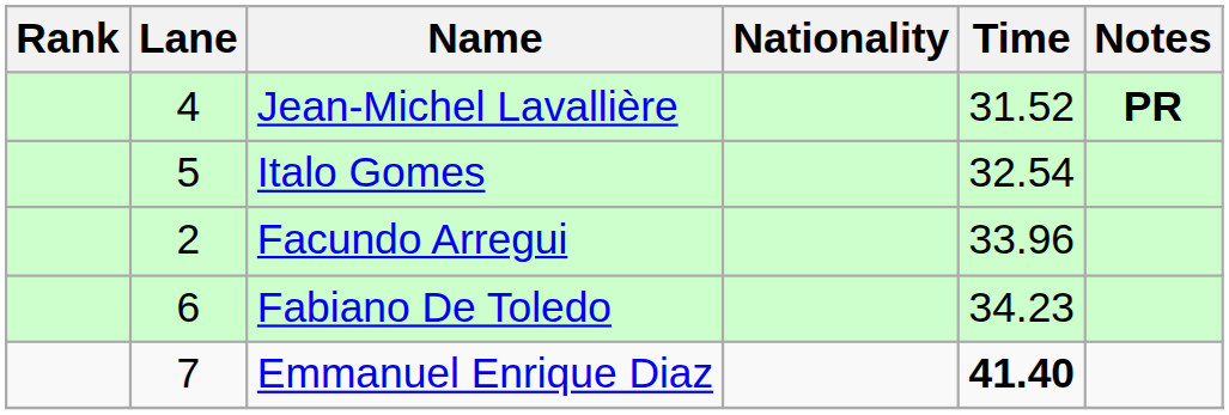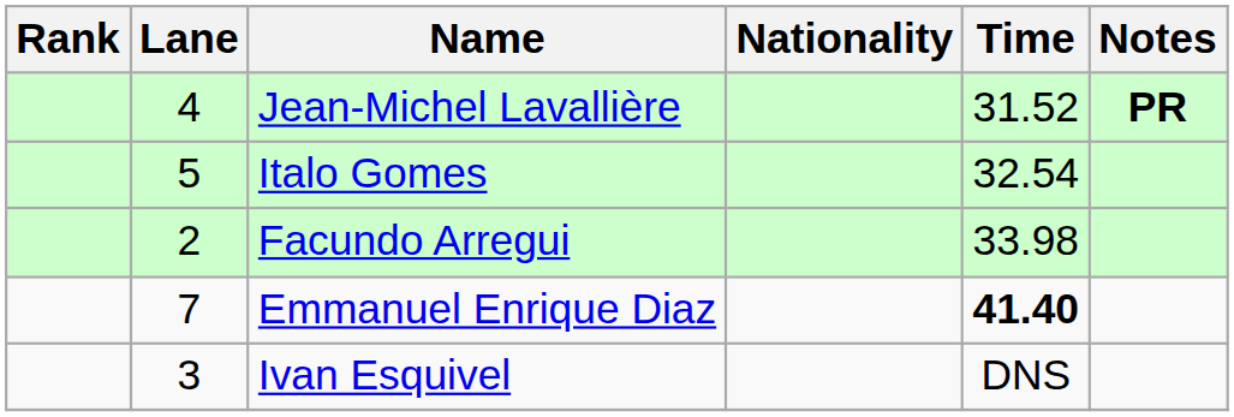Facundo Arregui | Time: 33.96 -> 33.98
- row: 6 | Fabiano De Toledo | 34.23
+ row: 3 | Ivan Esquivel | DNS
